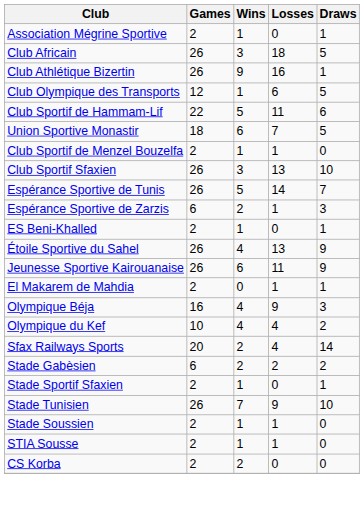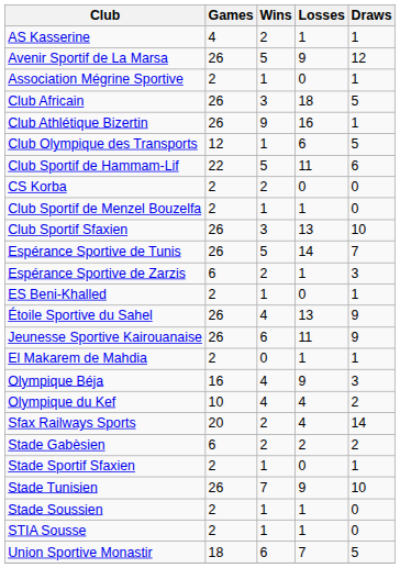+ row: AS Kasserine | 4 | 2 | 1 | 1
+ row: Avenir Sportif de La Marsa | 26 | 5 | 9 | 12
rows swapped: CS Korba <-> Union Sportive Monastir
